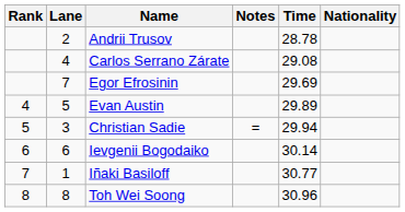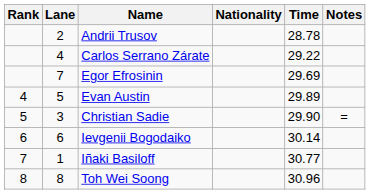columns swapped: Nationality <-> Notes
Carlos Serrano Zárate | Time: 29.08 -> 29.22
Christian Sadie | Time: 29.94 -> 29.90
